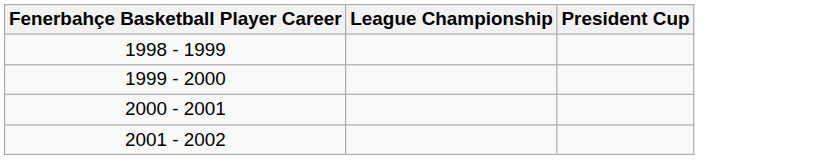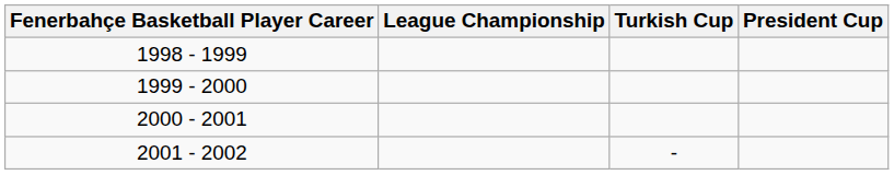+ column: Turkish Cup | -
